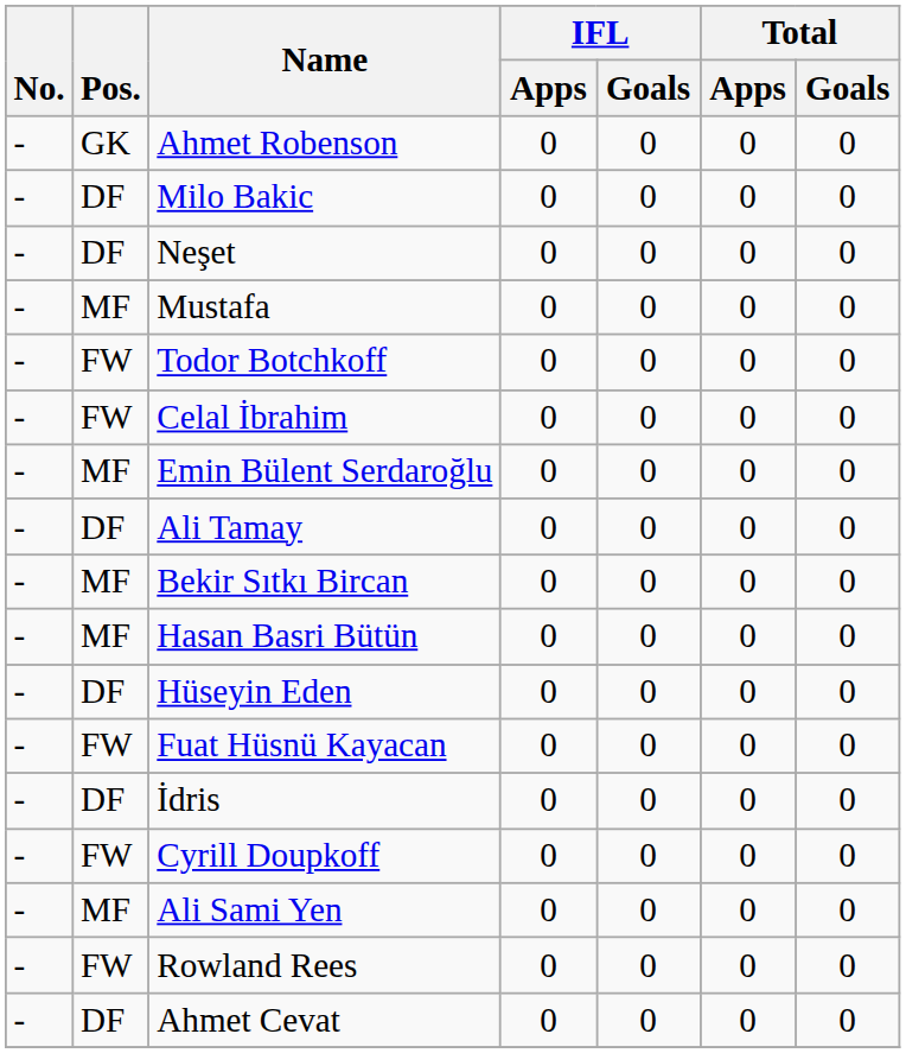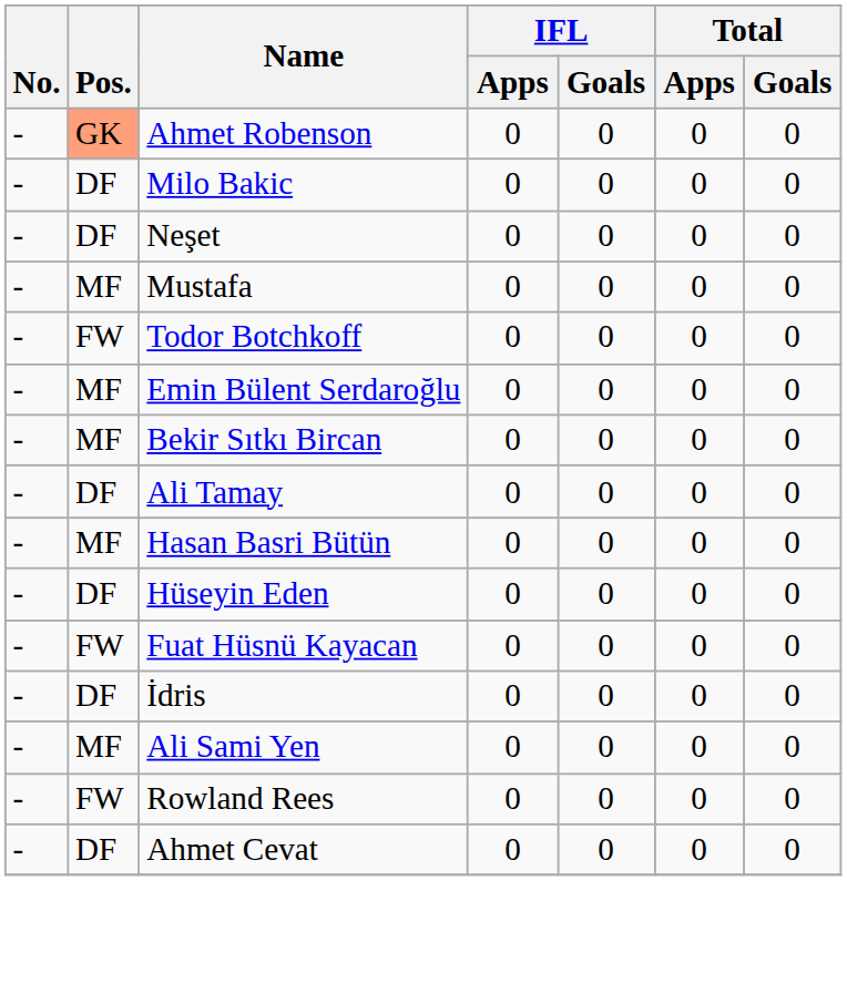Ahmet Robenson | Pos.: no background -> lightsalmon background
- row: - | FW | Celal İbrahim | 0 | 0 | 0 | 0
rows swapped: Ali Tamay <-> Bekir Sıtkı Bircan
- row: - | FW | Cyrill Doupkoff | 0 | 0 | 0 | 0
